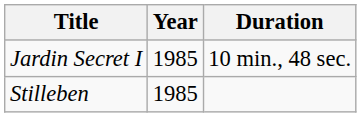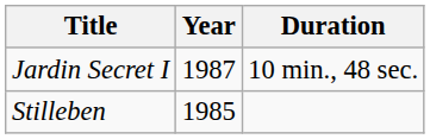Jardin Secret I | Year: 1985 -> 1987
